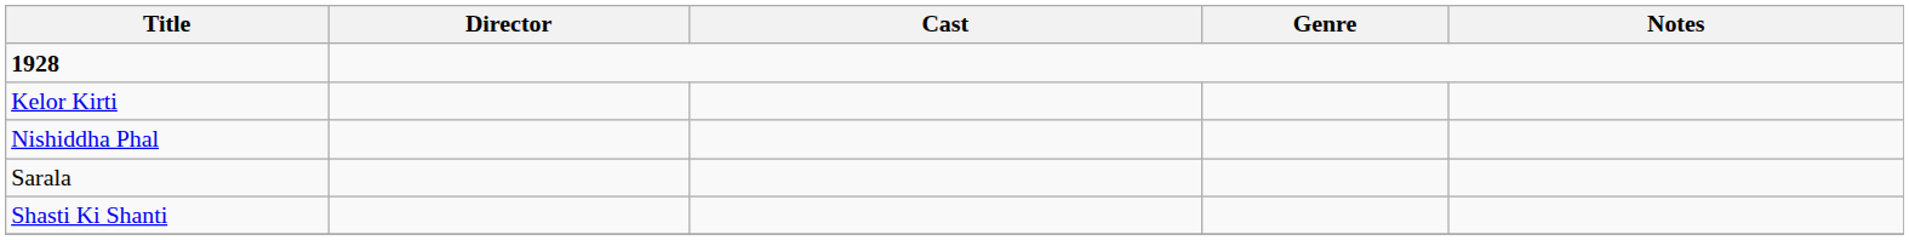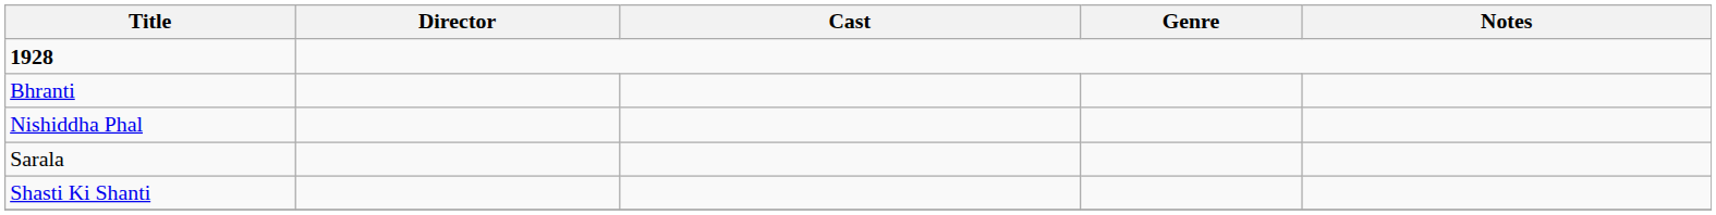+ row: Bhranti
- row: Kelor Kirti
